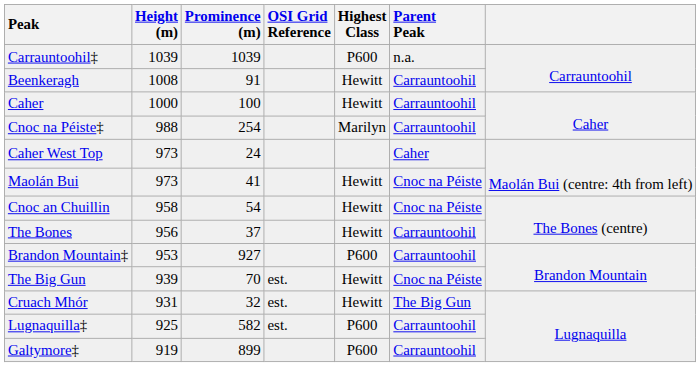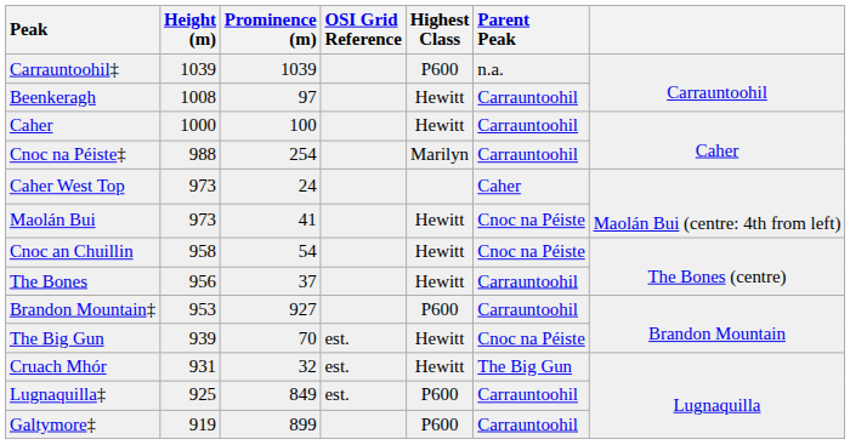Beenkeragh | Prominence (m): 91 -> 97
Lugnaquilla‡ | Prominence (m): 582 -> 849
